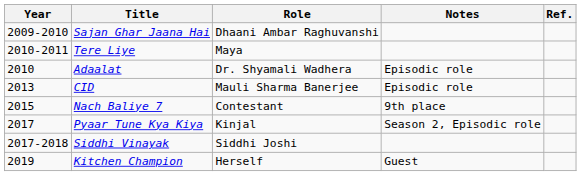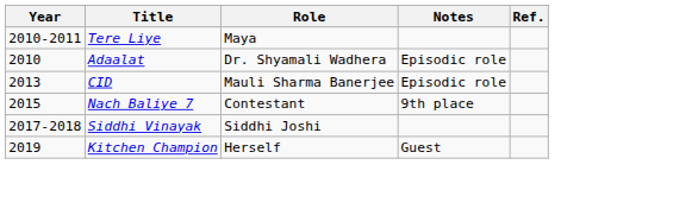- row: 2009-2010 | Sajan Ghar Jaana Hai | Dhaani Ambar Raghuvanshi
- row: 2017 | Pyaar Tune Kya Kiya | Kinjal | Season 2, Episodic role
